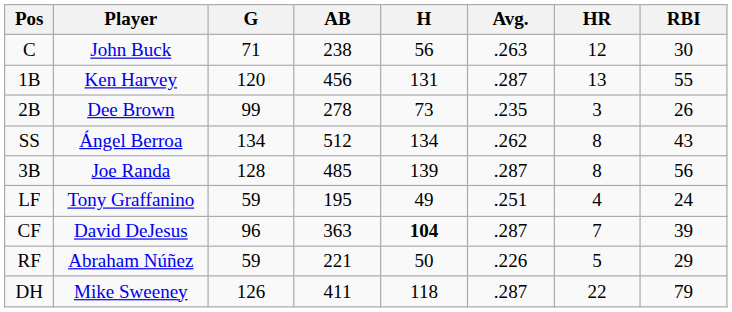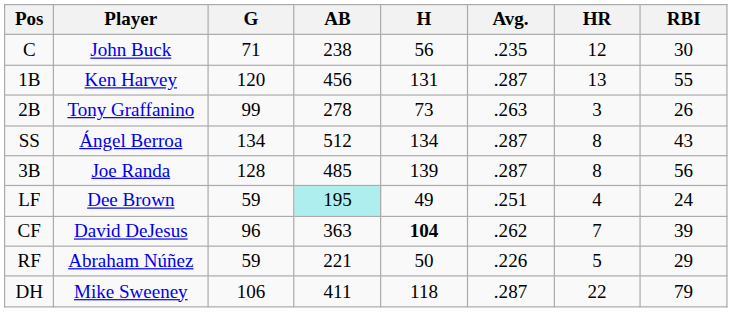C | Avg.: .263 -> .235
2B | Player: Dee Brown -> Tony Graffanino
2B | Avg.: .235 -> .263
SS | Avg.: .262 -> .287
LF | Player: Tony Graffanino -> Dee Brown
LF | AB: no background -> paleturquoise background
CF | Avg.: .287 -> .262
DH | G: 126 -> 106
